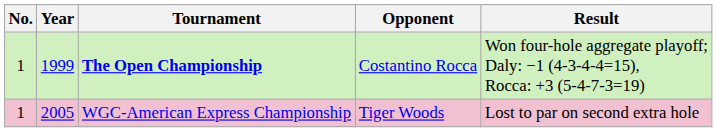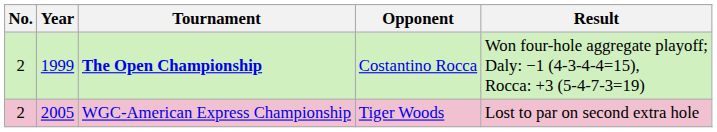The Open Championship | No.: 1 -> 2
WGC-American Express Championship | No.: 1 -> 2
